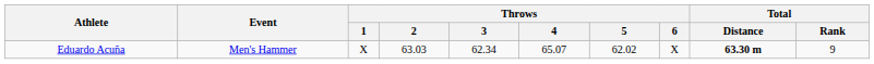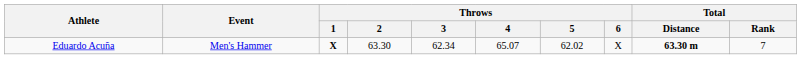Eduardo Acuña | Throws / 1: normal -> bold
Eduardo Acuña | Throws / 2: 63.03 -> 63.30
Eduardo Acuña | Total / Rank: 9 -> 7
